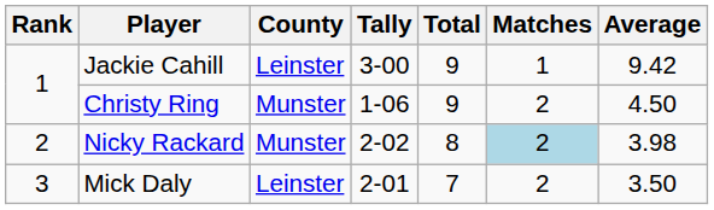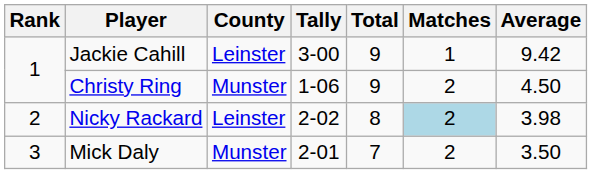Nicky Rackard | County: Munster -> Leinster
Mick Daly | County: Leinster -> Munster
